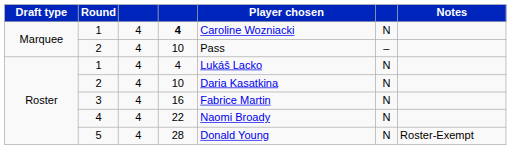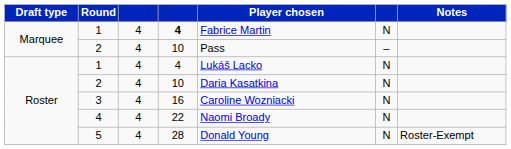Marquee / 1 | Player chosen: Caroline Wozniacki -> Fabrice Martin
3 | Player chosen: Fabrice Martin -> Caroline Wozniacki
